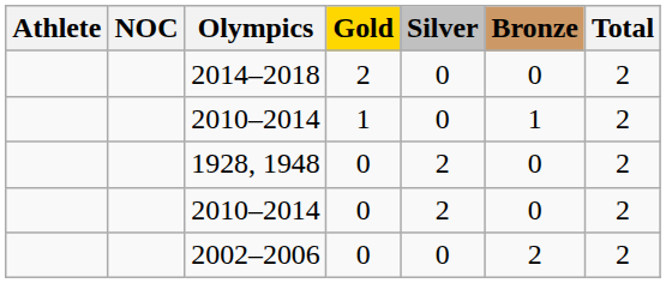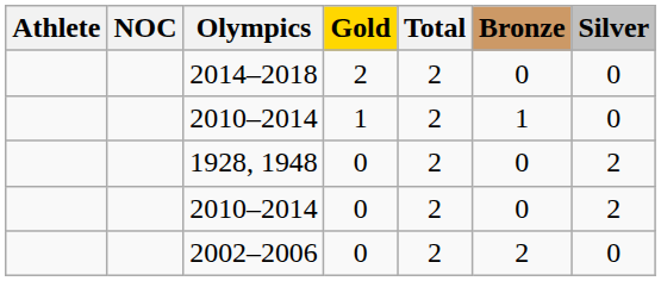columns swapped: Silver <-> Total
